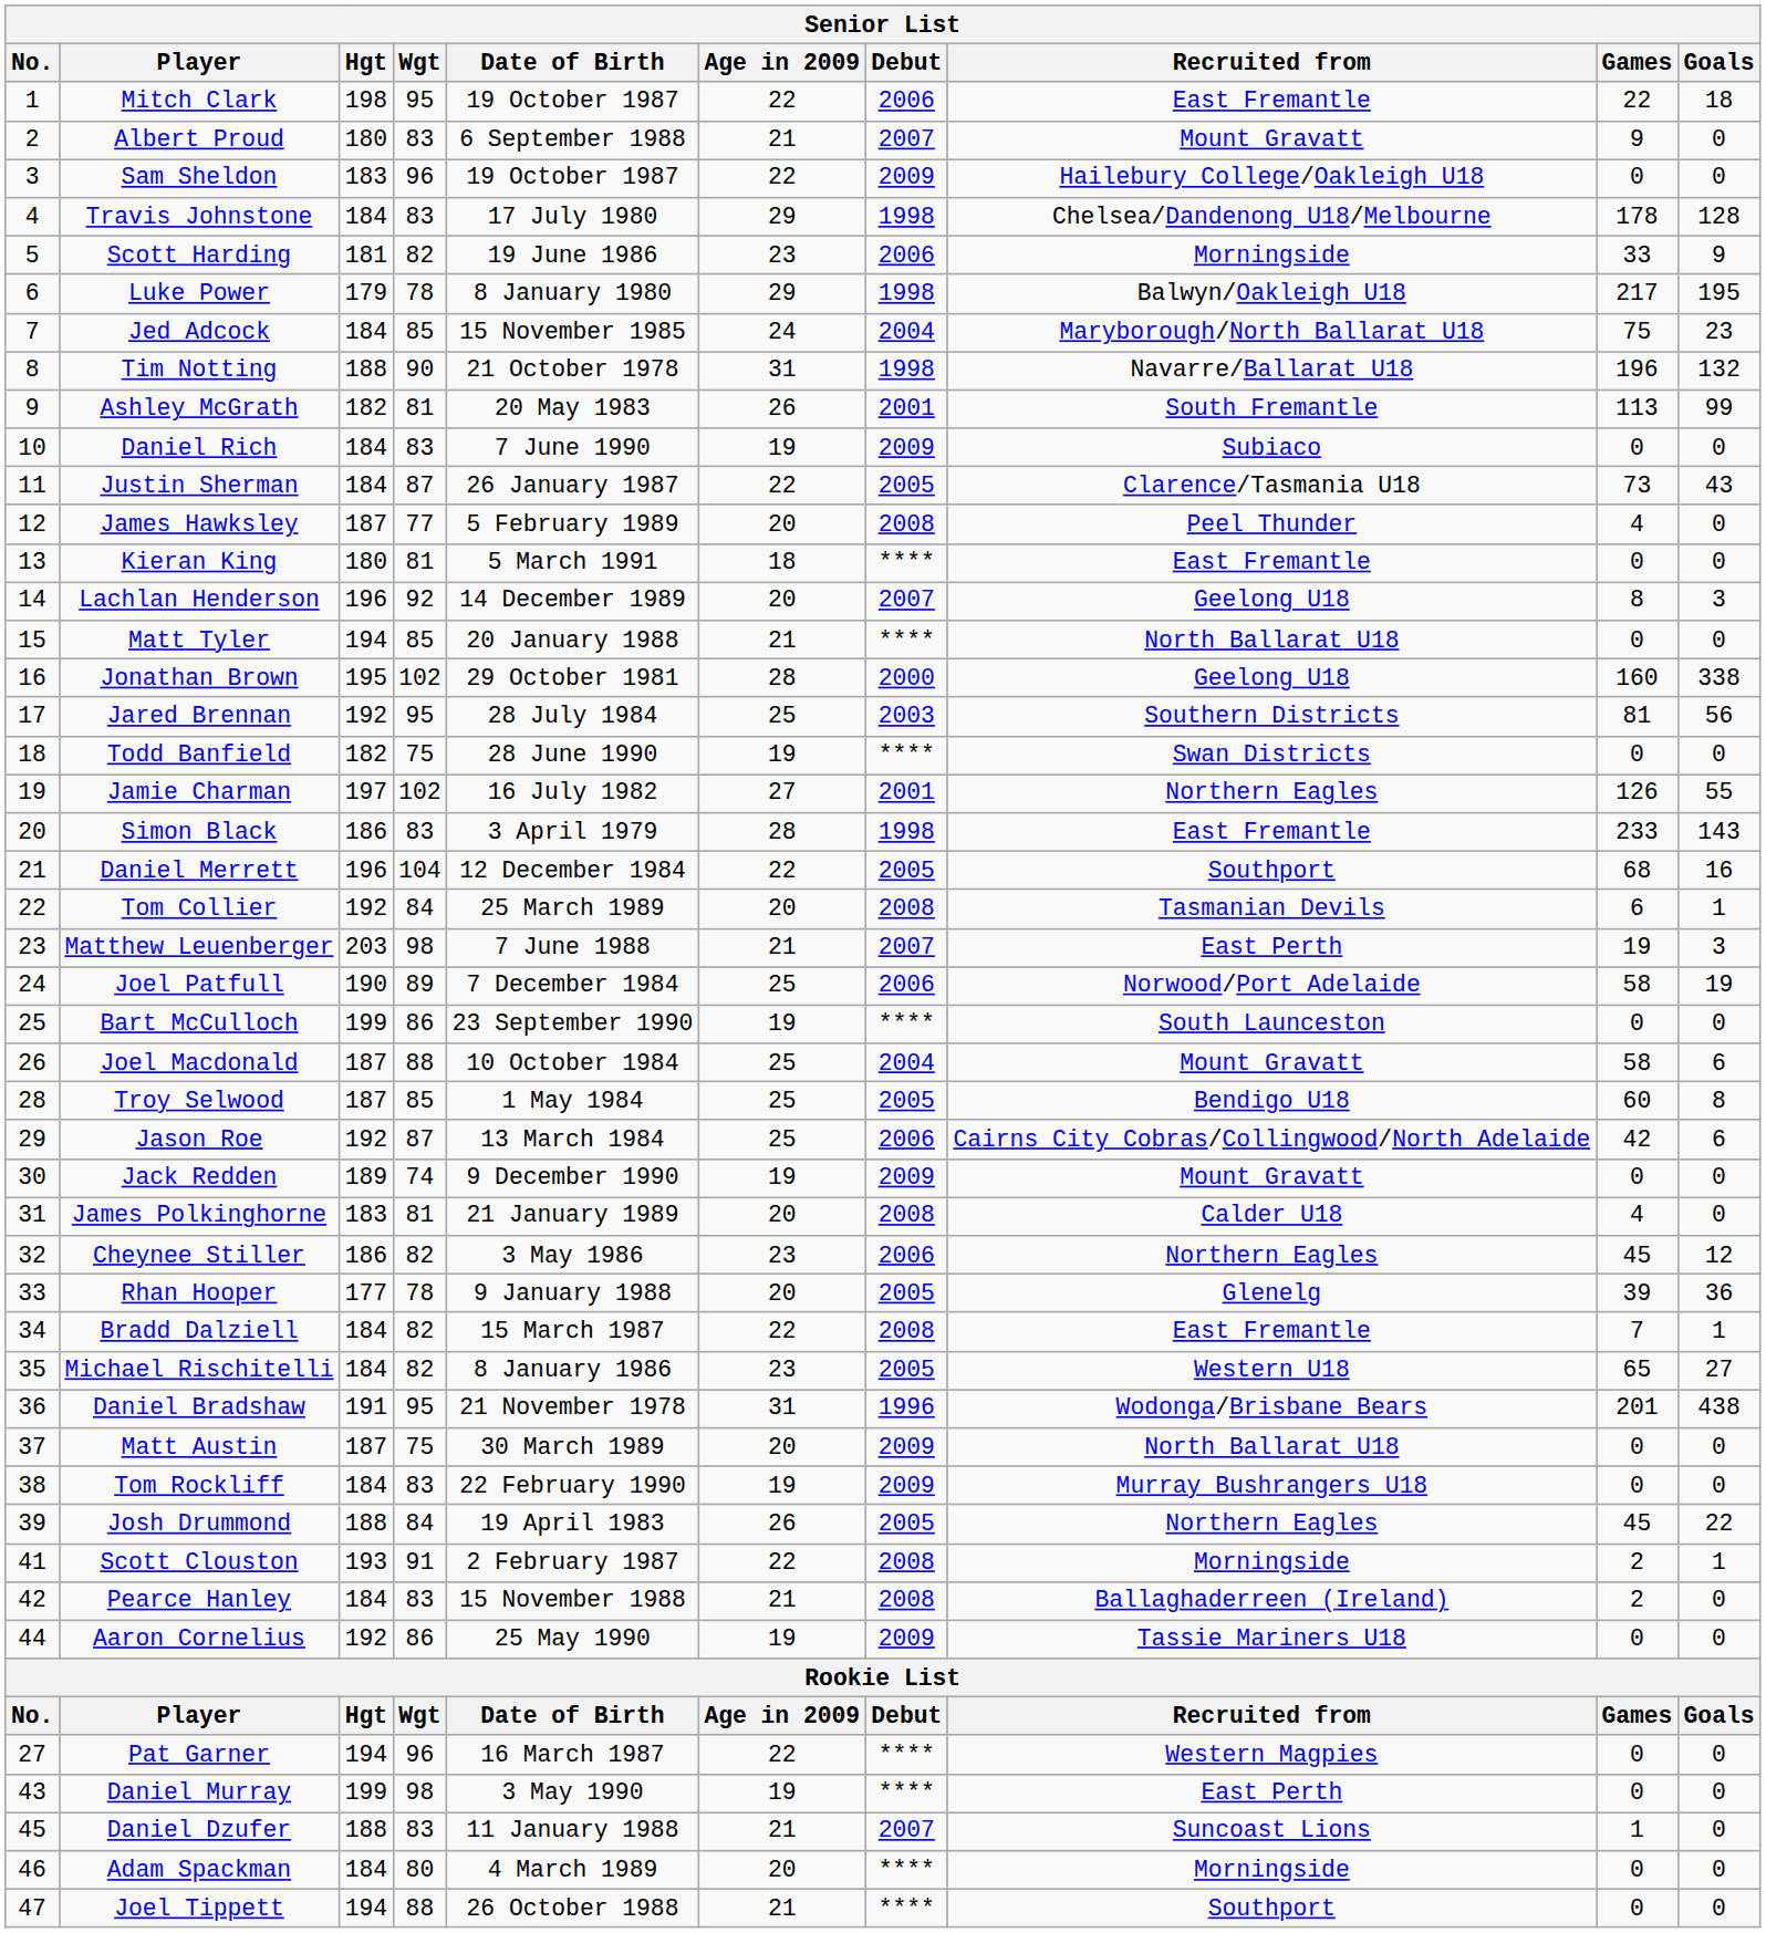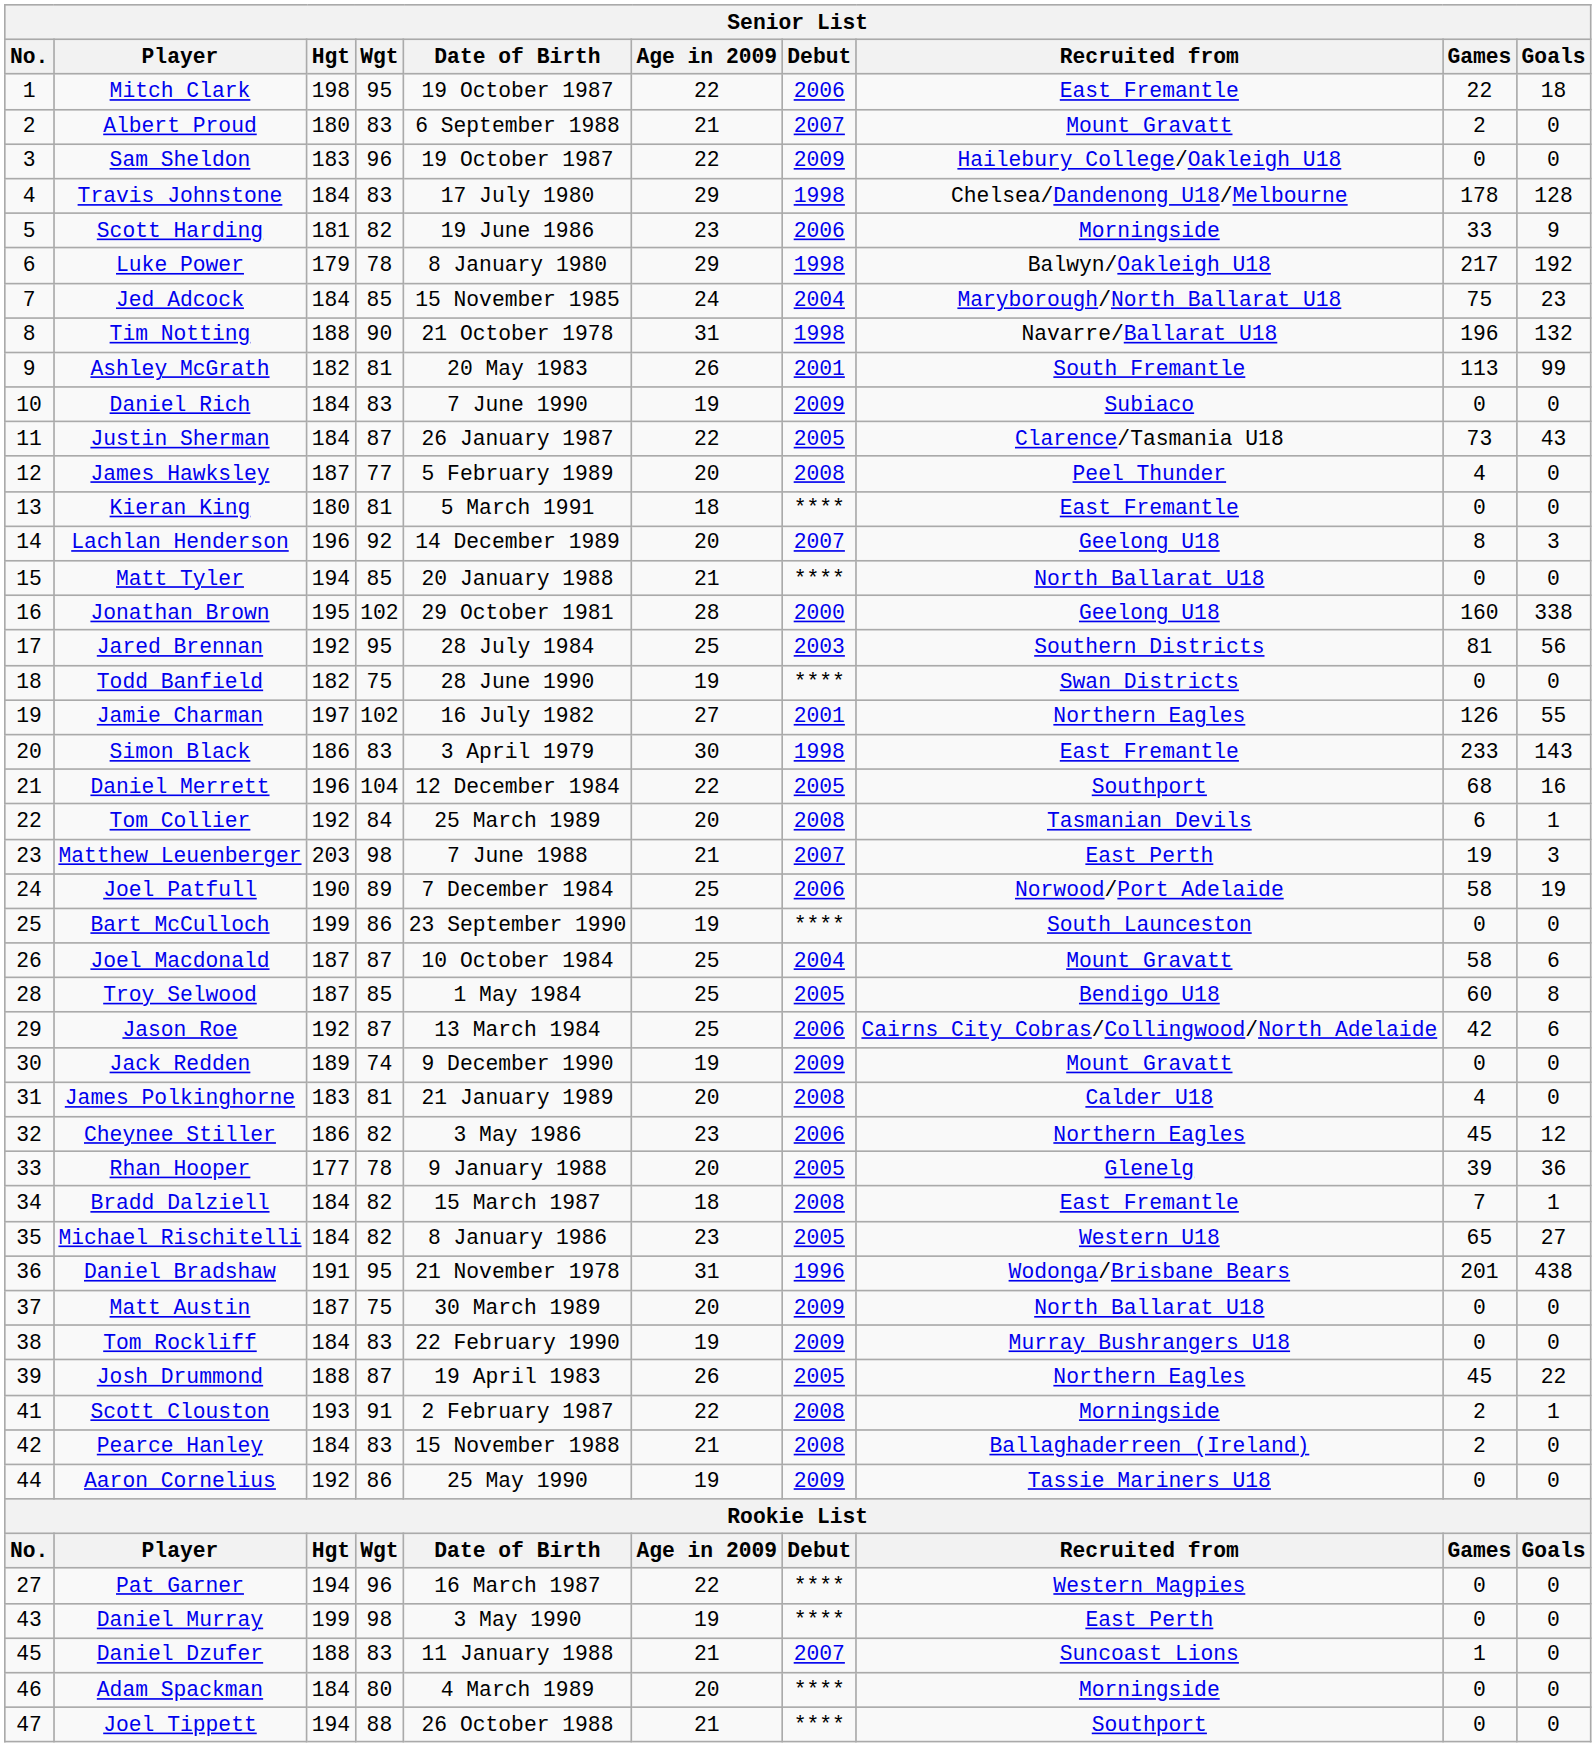Albert Proud | Games: 9 -> 2
Luke Power | Goals: 195 -> 192
Simon Black | Age in 2009: 28 -> 30
Joel Macdonald | Wgt: 88 -> 87
Bradd Dalziell | Age in 2009: 22 -> 18
Josh Drummond | Wgt: 84 -> 87
